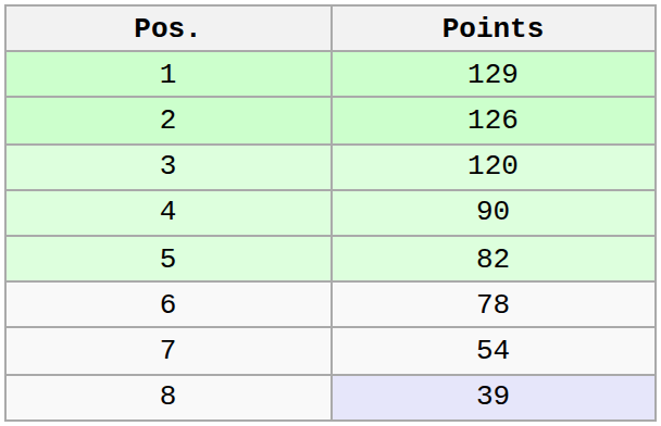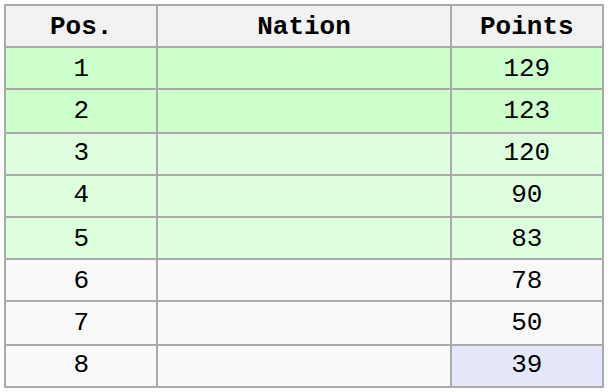+ column: Nation
2 | Points: 126 -> 123
5 | Points: 82 -> 83
7 | Points: 54 -> 50
